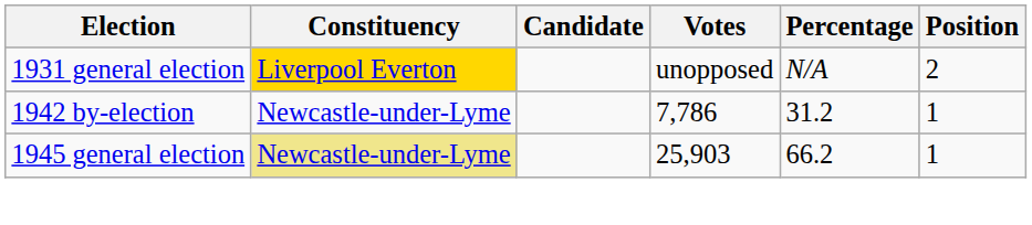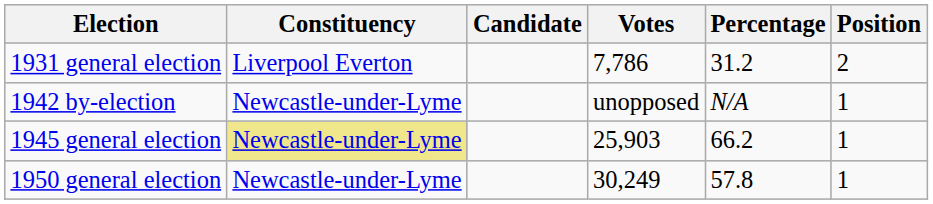1931 general election | Constituency: gold background -> no background
1931 general election | Votes: unopposed -> 7,786
1931 general election | Percentage: N/A -> 31.2
1942 by-election | Votes: 7,786 -> unopposed
1942 by-election | Percentage: 31.2 -> N/A
+ row: 1950 general election | Newcastle-under-Lyme | 30,249 | 57.8 | 1
